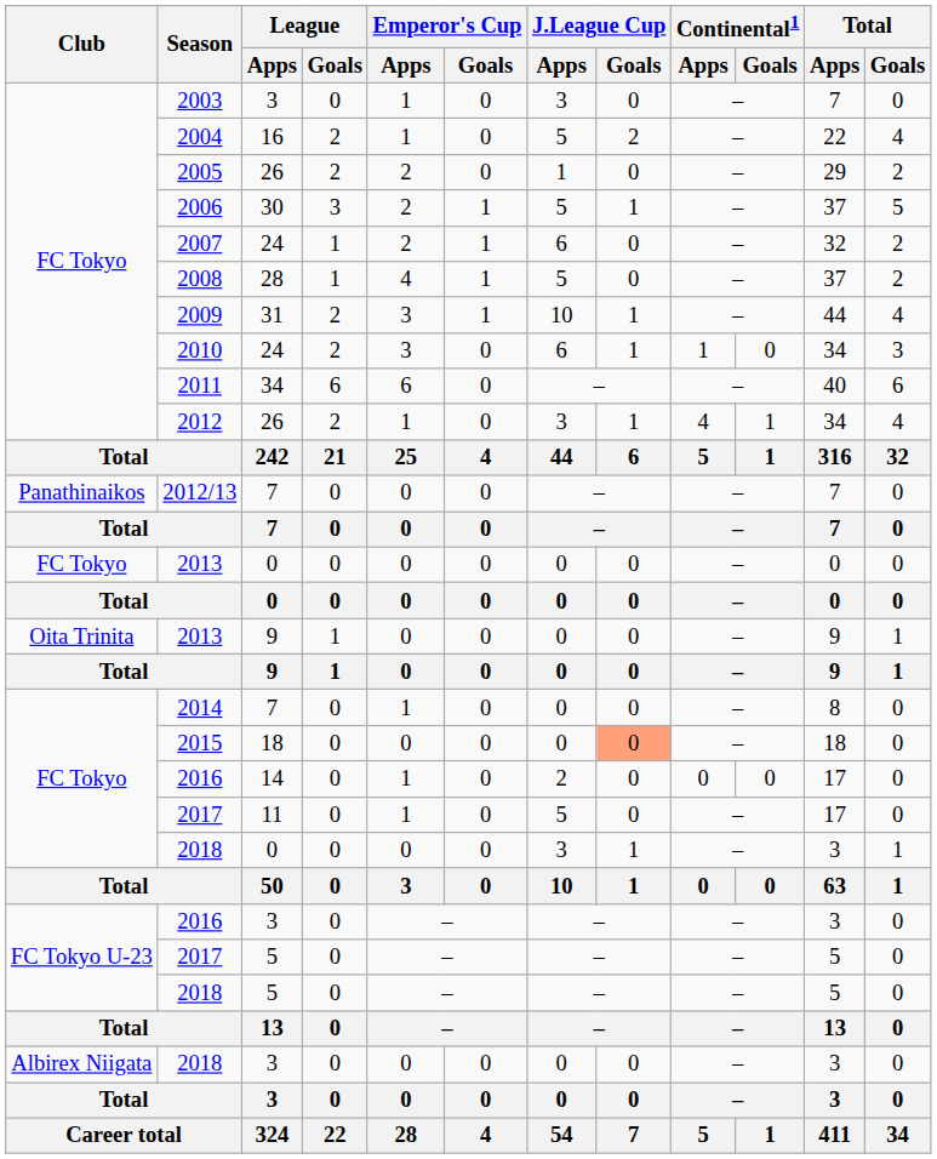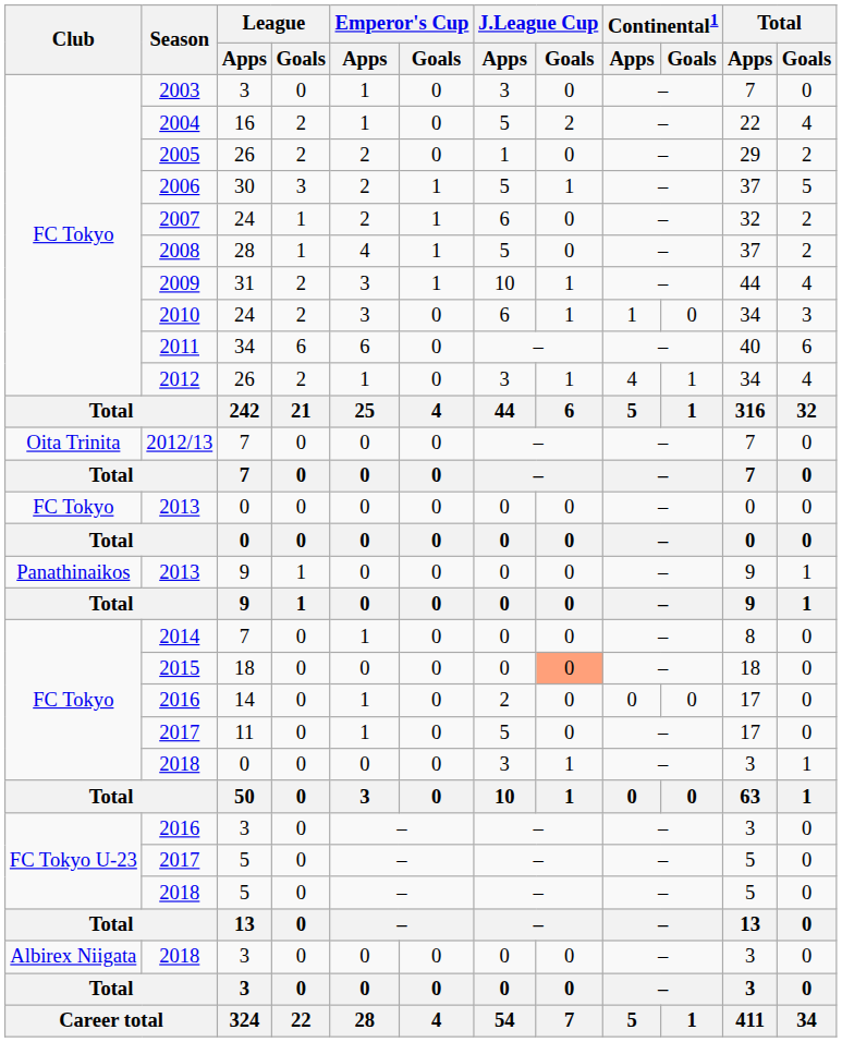2012/13 | Club: Panathinaikos -> Oita Trinita
2013 / 9 | Club: Oita Trinita -> Panathinaikos
